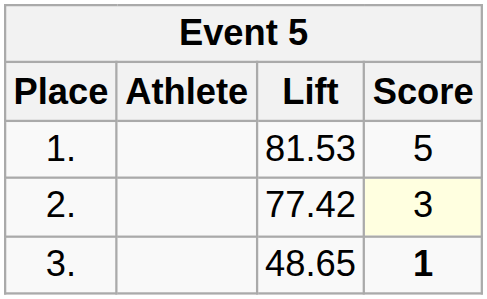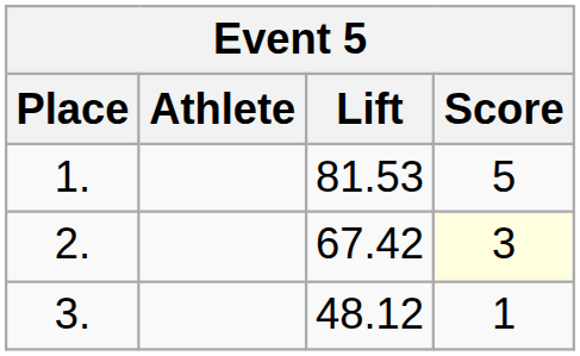2. | Lift: 77.42 -> 67.42
3. | Lift: 48.65 -> 48.12
3. | Score: bold -> normal
